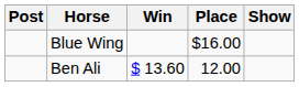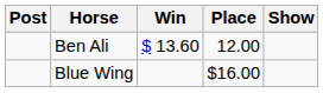rows swapped: Ben Ali <-> Blue Wing
